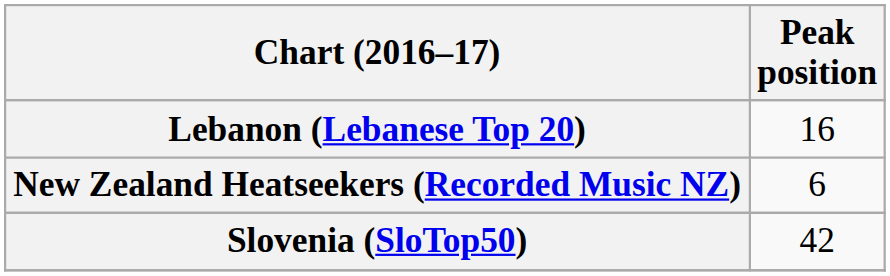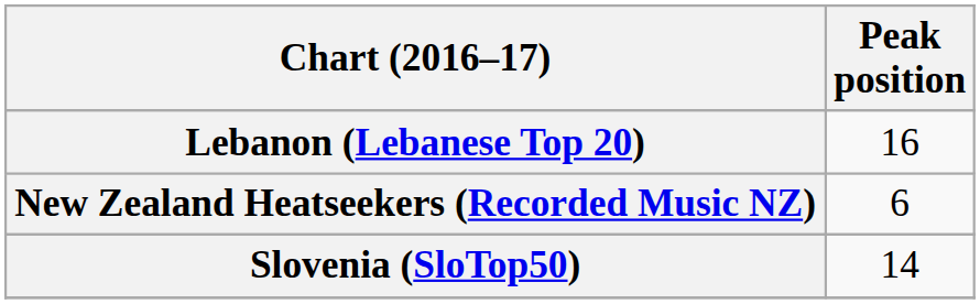Slovenia (SloTop50) | Peak position: 42 -> 14
